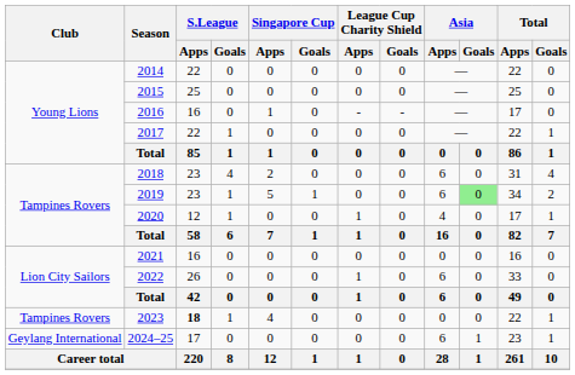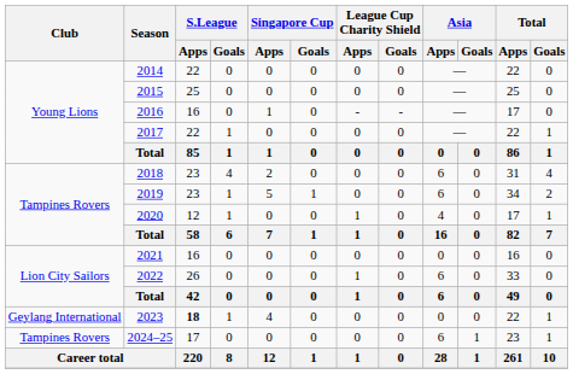2019 | Asia / Goals: lightgreen background -> no background
2023 | Club: Tampines Rovers -> Geylang International
2024–25 | Club: Geylang International -> Tampines Rovers
